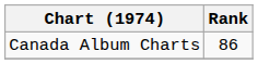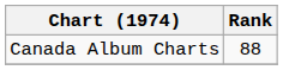Canada Album Charts | Rank: 86 -> 88
